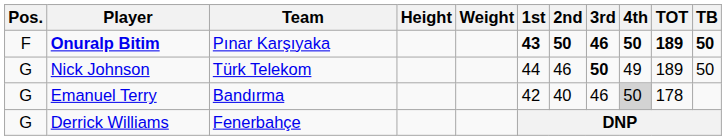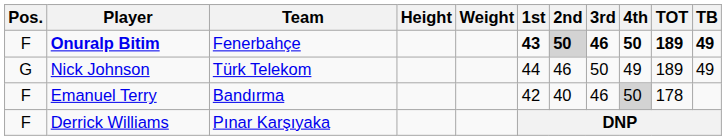Onuralp Bitim | Team: Pınar Karşıyaka -> Fenerbahçe
Onuralp Bitim | 2nd: no background -> lightgrey background
Onuralp Bitim | TB: 50 -> 49
Nick Johnson | 3rd: bold -> normal
Nick Johnson | TB: 50 -> 49
Emanuel Terry | Pos.: G -> F
Derrick Williams | Pos.: G -> F
Derrick Williams | Team: Fenerbahçe -> Pınar Karşıyaka
